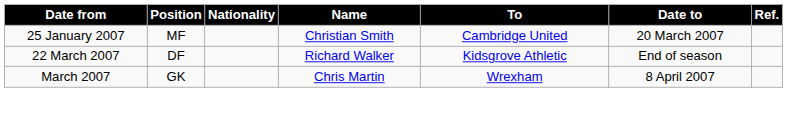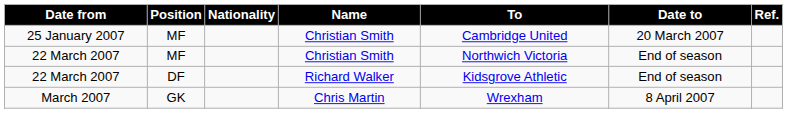+ row: 22 March 2007 | MF | Christian Smith | Northwich Victoria | End of season
